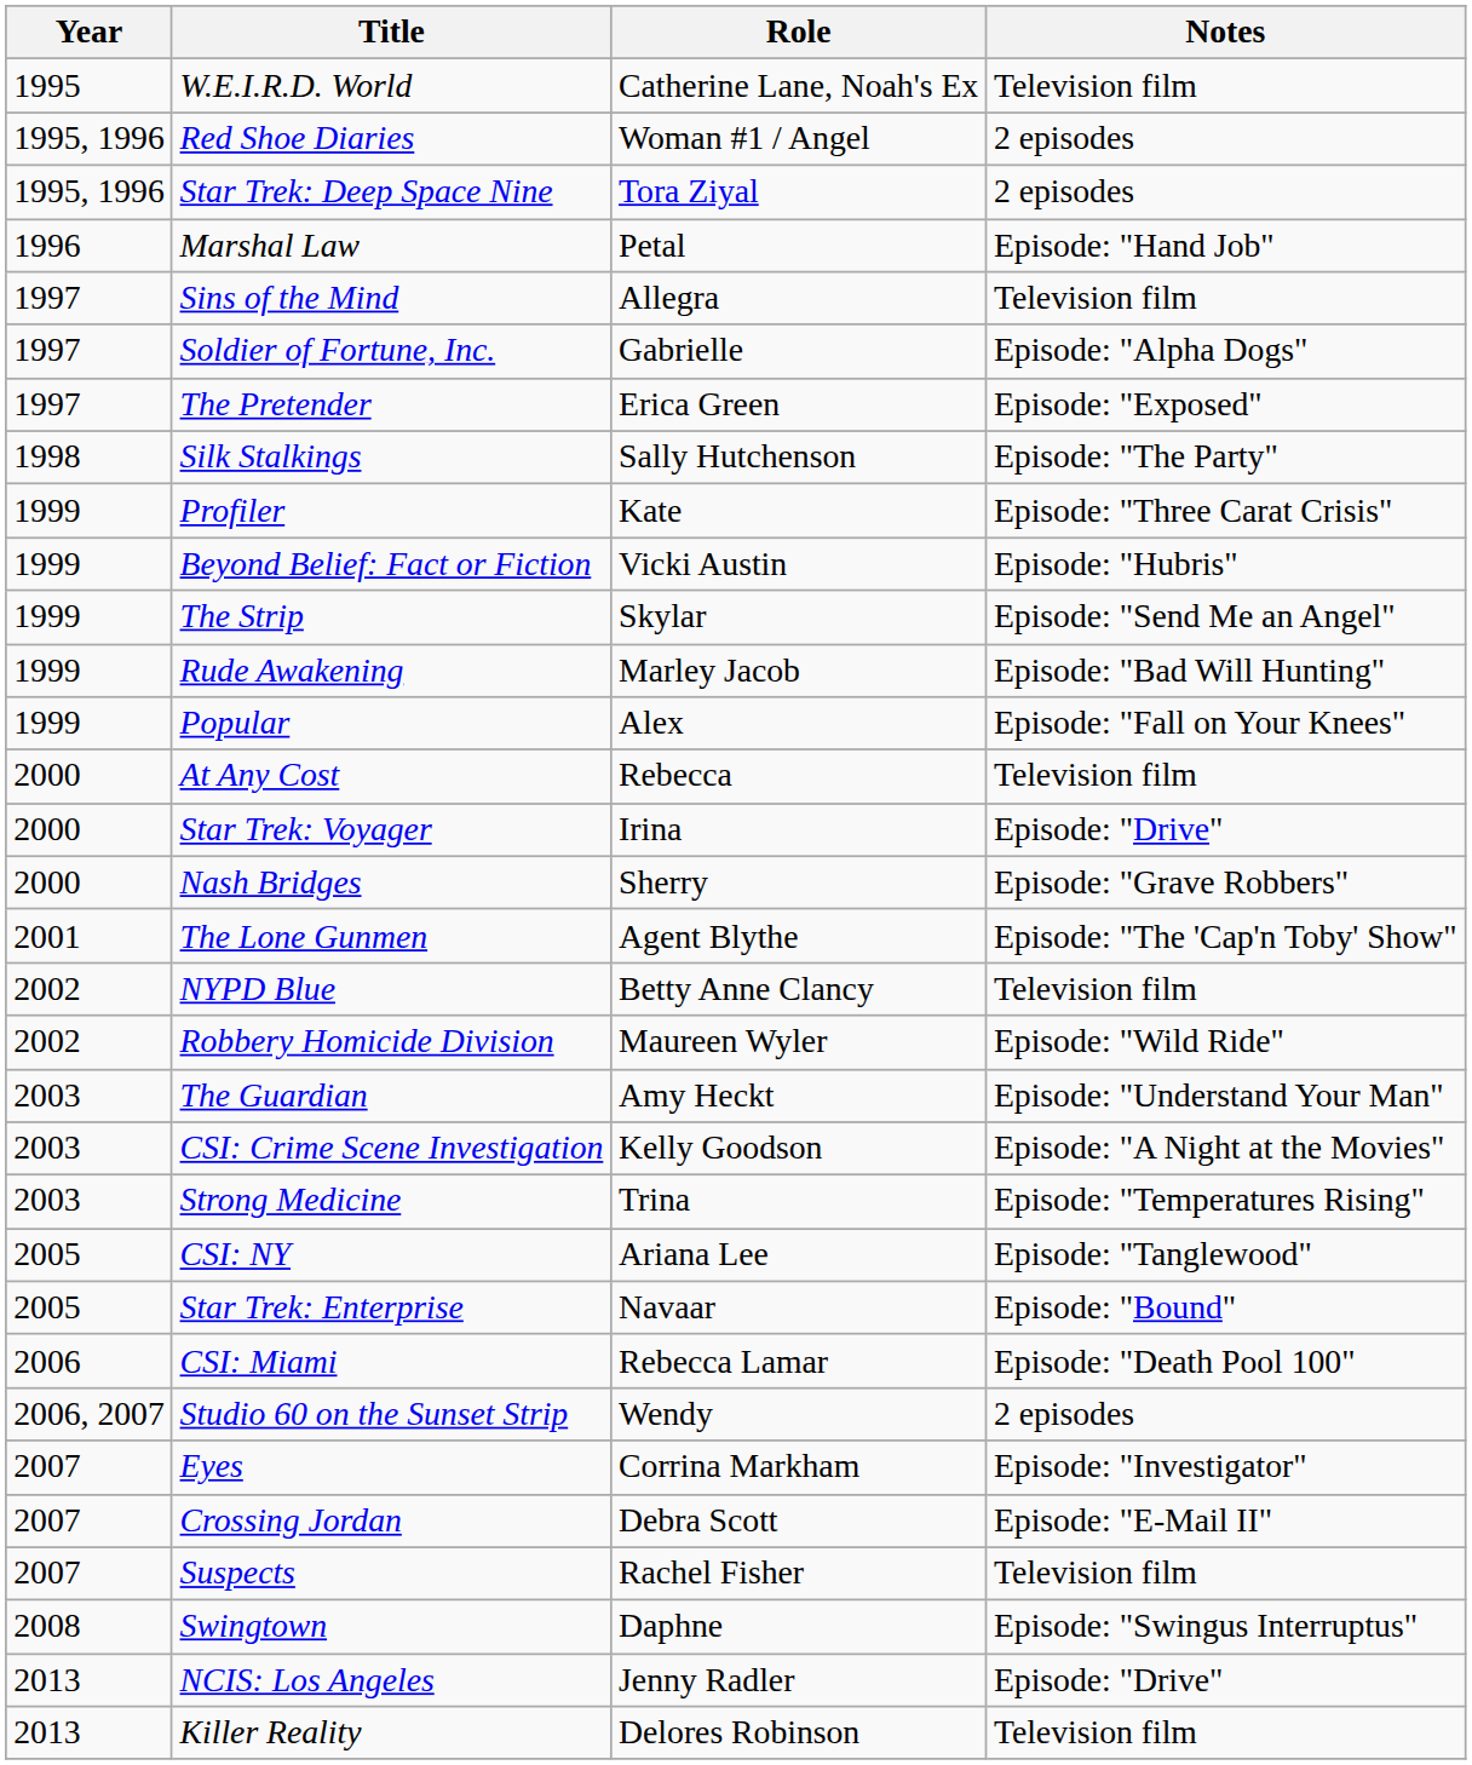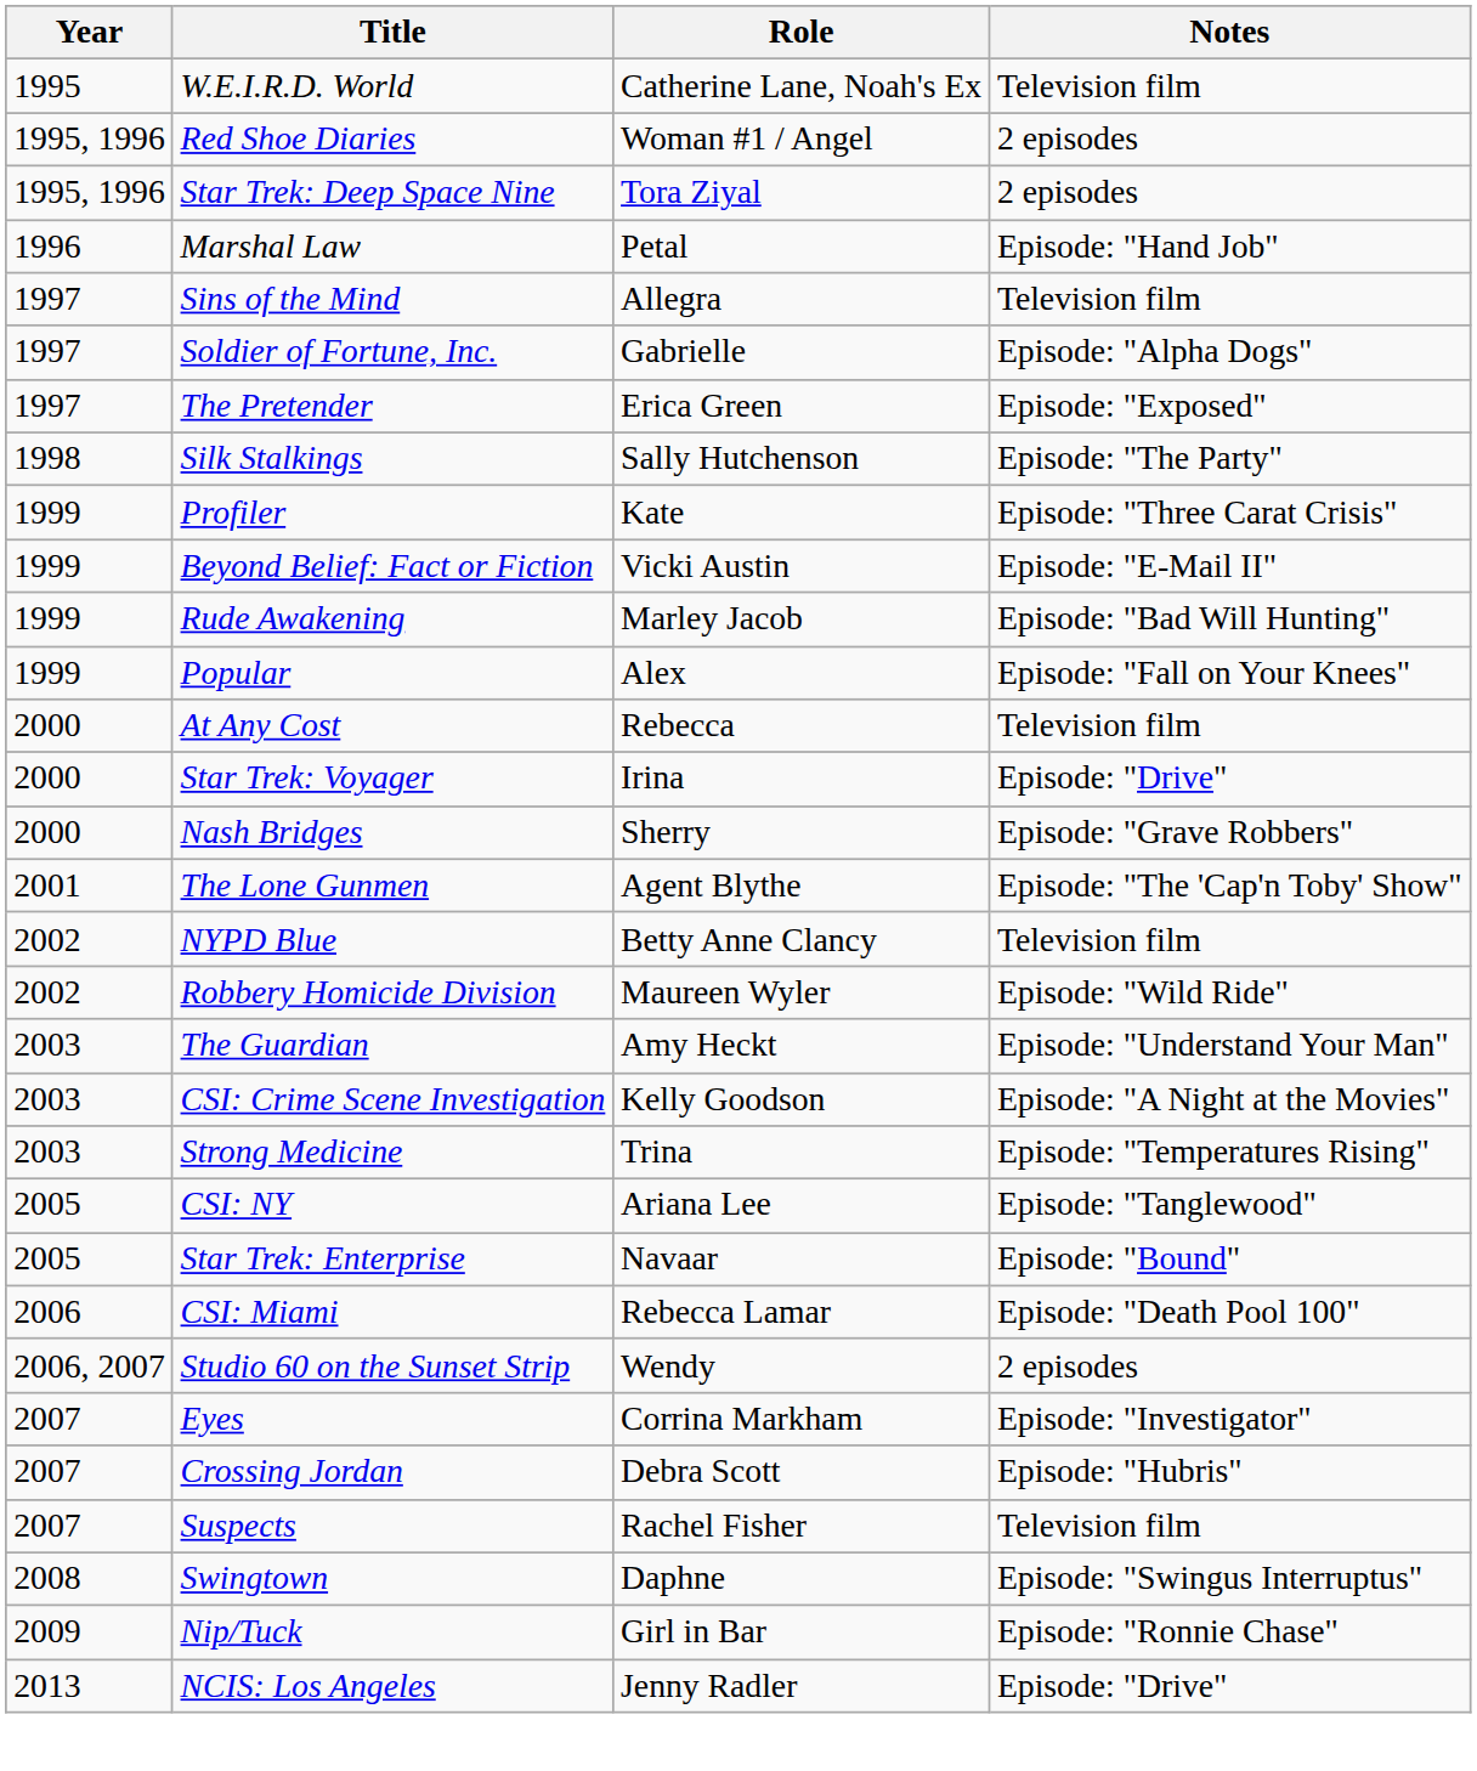Beyond Belief: Fact or Fiction | Notes: Episode: "Hubris" -> Episode: "E-Mail II"
- row: 1999 | The Strip | Skylar | Episode: "Send Me an Angel"
Crossing Jordan | Notes: Episode: "E-Mail II" -> Episode: "Hubris"
+ row: 2009 | Nip/Tuck | Girl in Bar | Episode: "Ronnie Chase"
- row: 2013 | Killer Reality | Delores Robinson | Television film
